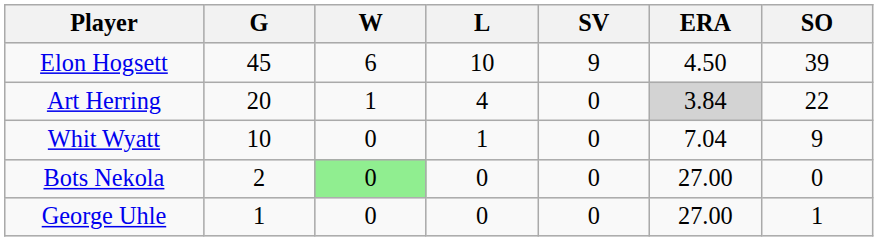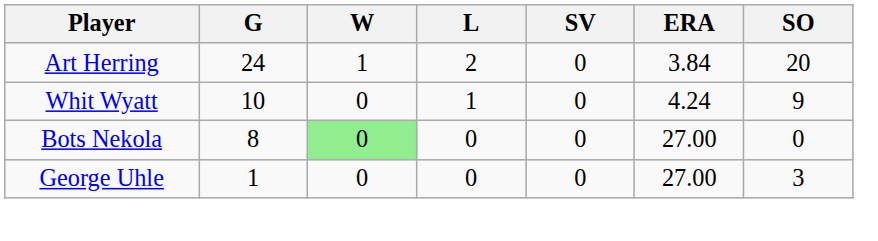- row: Elon Hogsett | 45 | 6 | 10 | 9 | 4.50 | 39
Art Herring | G: 20 -> 24
Art Herring | L: 4 -> 2
Art Herring | ERA: lightgrey background -> no background
Art Herring | SO: 22 -> 20
Whit Wyatt | ERA: 7.04 -> 4.24
Bots Nekola | G: 2 -> 8
George Uhle | SO: 1 -> 3
